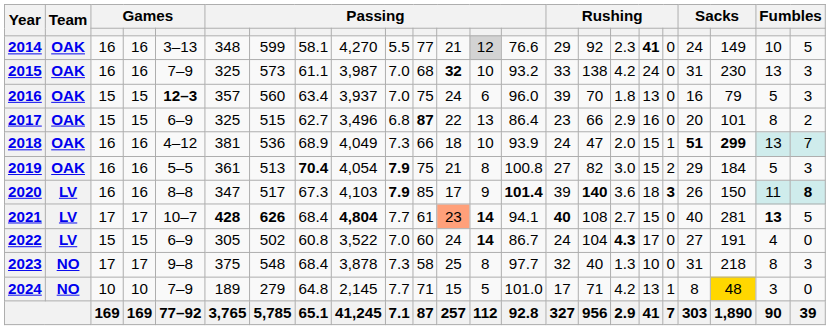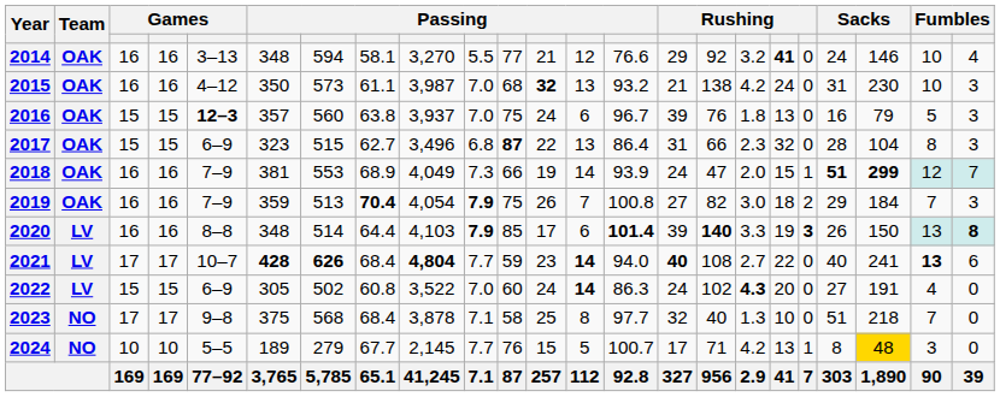2014 | column 7: 599 -> 594
2014 | column 9: 4,270 -> 3,270
2014 | column 13: lightgrey background -> no background
2014 | column 17: 2.3 -> 3.2
2014 | column 21: 149 -> 146
2014 | column 23: 5 -> 4
2015 | column 5: 7–9 -> 4–12
2015 | column 6: 325 -> 350
2015 | column 13: 10 -> 13
2015 | column 15: 33 -> 21
2015 | column 22: 13 -> 10
2016 | column 8: 63.4 -> 63.8
2016 | column 14: 96.0 -> 96.7
2016 | column 16: 70 -> 76
2017 | column 6: 325 -> 323
2017 | column 15: 23 -> 31
2017 | column 17: 2.9 -> 2.3
2017 | column 18: 16 -> 32
2017 | column 20: 20 -> 28
2017 | column 21: 101 -> 104
2017 | column 23: 2 -> 3
2018 | column 5: 4–12 -> 7–9
2018 | column 7: 536 -> 553
2018 | column 12: 18 -> 19
2018 | column 13: 10 -> 14
2018 | column 22: 13 -> 12
2019 | column 5: 5–5 -> 7–9
2019 | column 6: 361 -> 359
2019 | column 12: 21 -> 26
2019 | column 13: 8 -> 7
2019 | column 18: 15 -> 18
2019 | column 22: 5 -> 7
2020 | column 6: 347 -> 348
2020 | column 7: 517 -> 514
2020 | column 8: 67.3 -> 64.4
2020 | column 13: 9 -> 6
2020 | column 17: 3.6 -> 3.3
2020 | column 18: 18 -> 19
2020 | column 22: 11 -> 13
2021 | column 11: 61 -> 59
2021 | column 12: lightsalmon background -> no background
2021 | column 14: 94.1 -> 94.0
2021 | column 18: 15 -> 22
2021 | column 21: 281 -> 241
2021 | column 23: 5 -> 6
2022 | column 14: 86.7 -> 86.3
2022 | column 16: 104 -> 102
2022 | column 18: 17 -> 20
2023 | column 7: 548 -> 568
2023 | column 10: 7.3 -> 7.1
2023 | column 20: 31 -> 51
2023 | column 22: 8 -> 7
2023 | column 23: 3 -> 0
2024 | column 5: 7–9 -> 5–5
2024 | column 8: 64.8 -> 67.7
2024 | column 11: 71 -> 76
2024 | column 14: 101.0 -> 100.7
